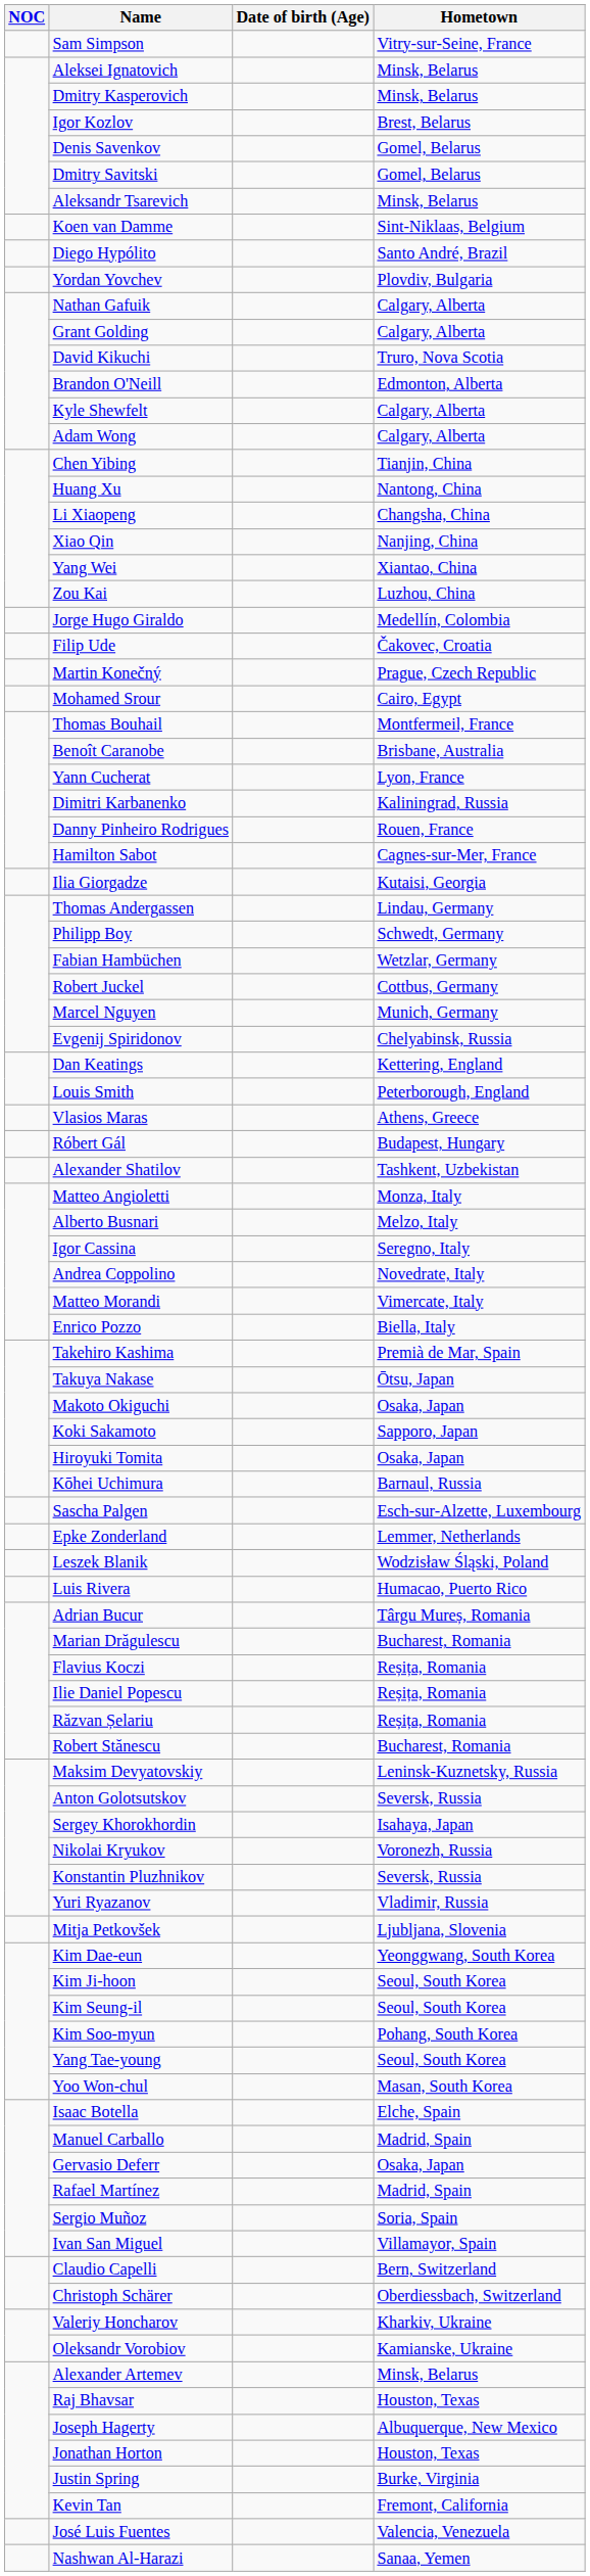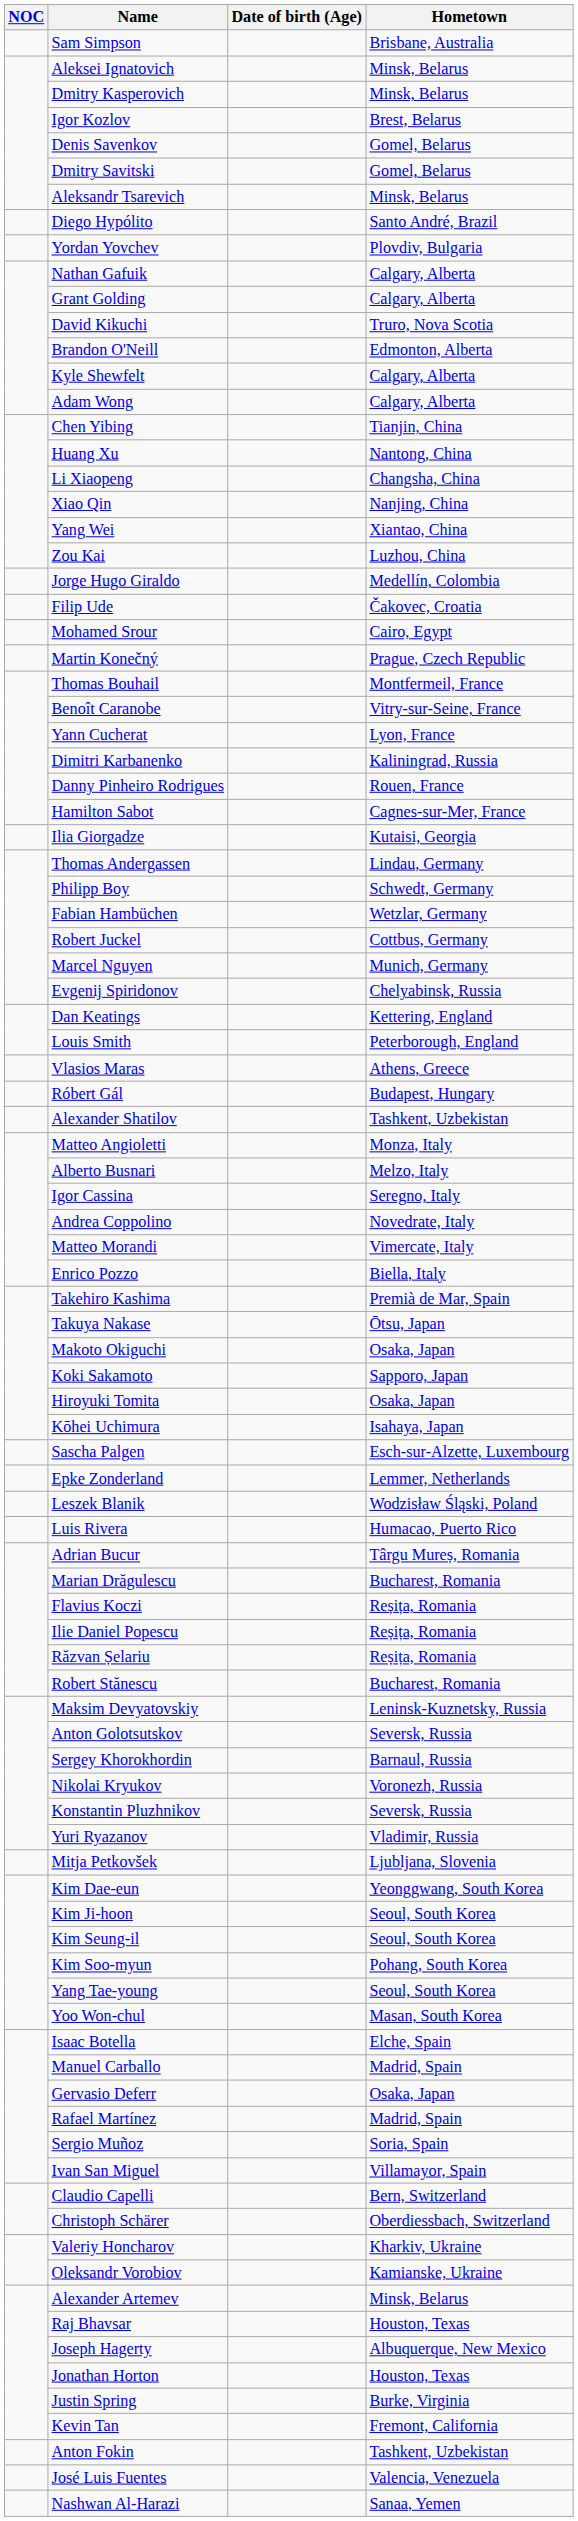Sam Simpson | Hometown: Vitry-sur-Seine, France -> Brisbane, Australia
- row: Koen van Damme | Sint-Niklaas, Belgium
rows swapped: Martin Konečný <-> Mohamed Srour
Benoît Caranobe | Hometown: Brisbane, Australia -> Vitry-sur-Seine, France
Kōhei Uchimura | Hometown: Barnaul, Russia -> Isahaya, Japan
Sergey Khorokhordin | Hometown: Isahaya, Japan -> Barnaul, Russia
+ row: Anton Fokin | Tashkent, Uzbekistan
